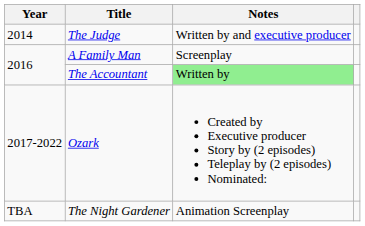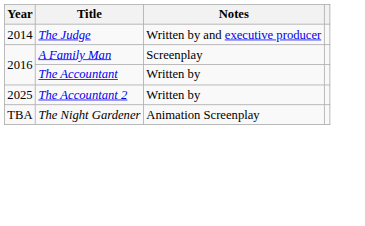The Accountant | Notes: lightgreen background -> no background
- row: 2017-2022 | Ozark | Created by Executive producer Story by (2 episodes) Teleplay by (2 episodes) Nominated:
+ row: 2025 | The Accountant 2 | Written by
